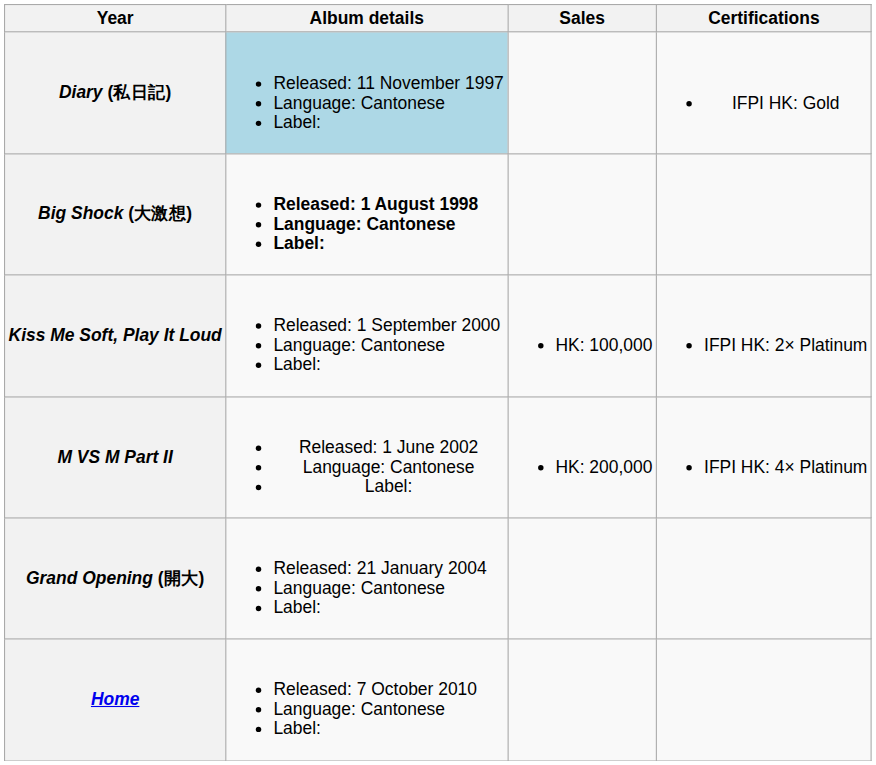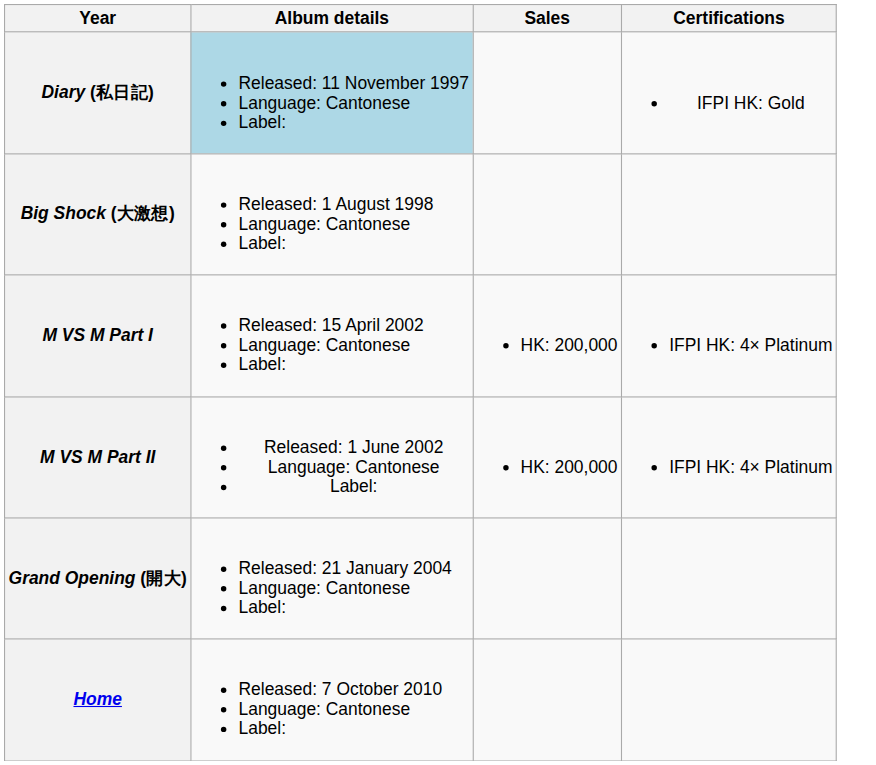Big Shock (大激想) | Album details: bold -> normal
- row: Kiss Me Soft, Play It Loud | Released: 1 September 2000 Language: Cantonese Label: | HK: 100,000 | IFPI HK: 2× Platinum
+ row: M VS M Part I | Released: 15 April 2002 Language: Cantonese Label: | HK: 200,000 | IFPI HK: 4× Platinum
